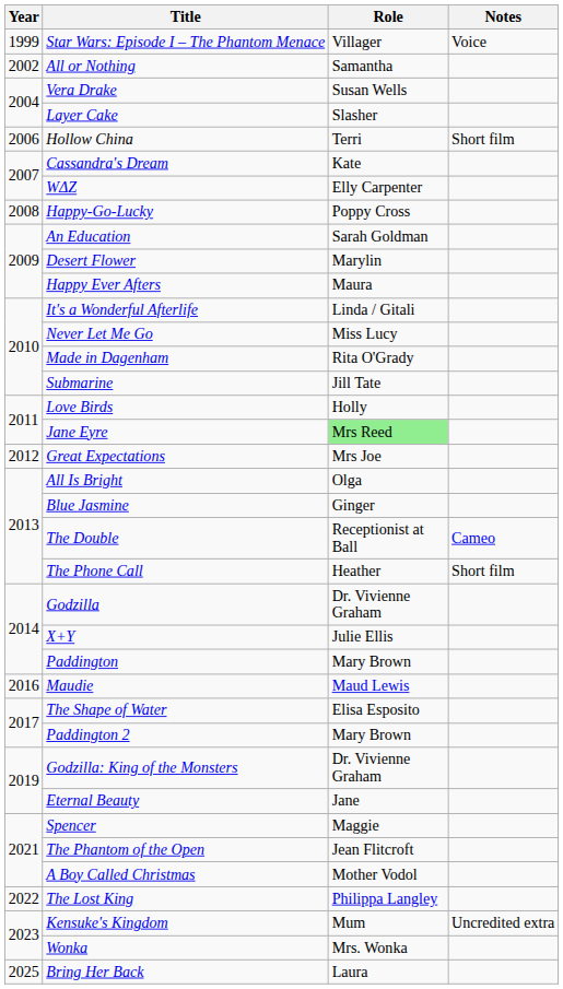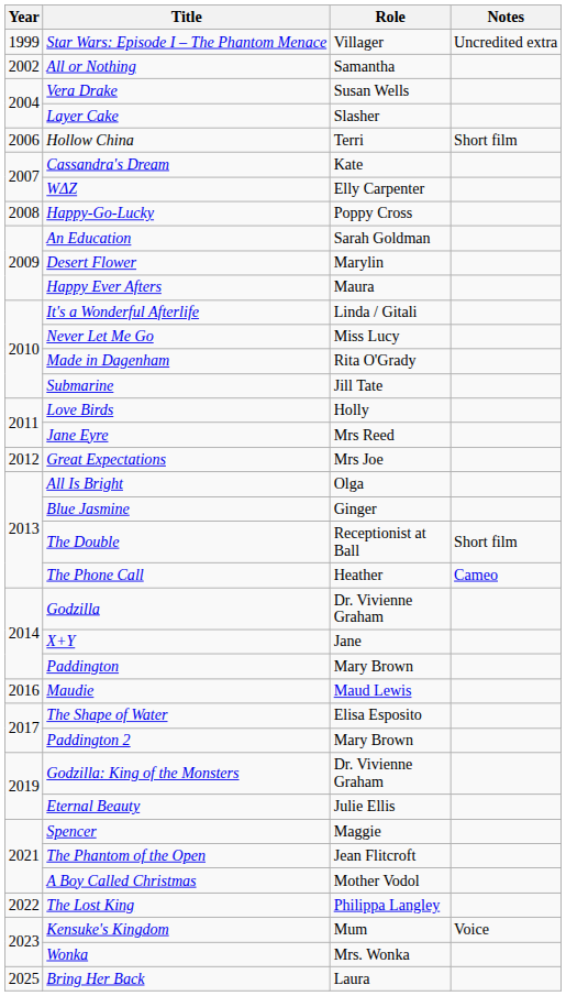Star Wars: Episode I – The Phantom Menace | Notes: Voice -> Uncredited extra
Jane Eyre | Role: lightgreen background -> no background
The Double | Notes: Cameo -> Short film
The Phone Call | Notes: Short film -> Cameo
X+Y | Role: Julie Ellis -> Jane
Eternal Beauty | Role: Jane -> Julie Ellis
Kensuke's Kingdom | Notes: Uncredited extra -> Voice
